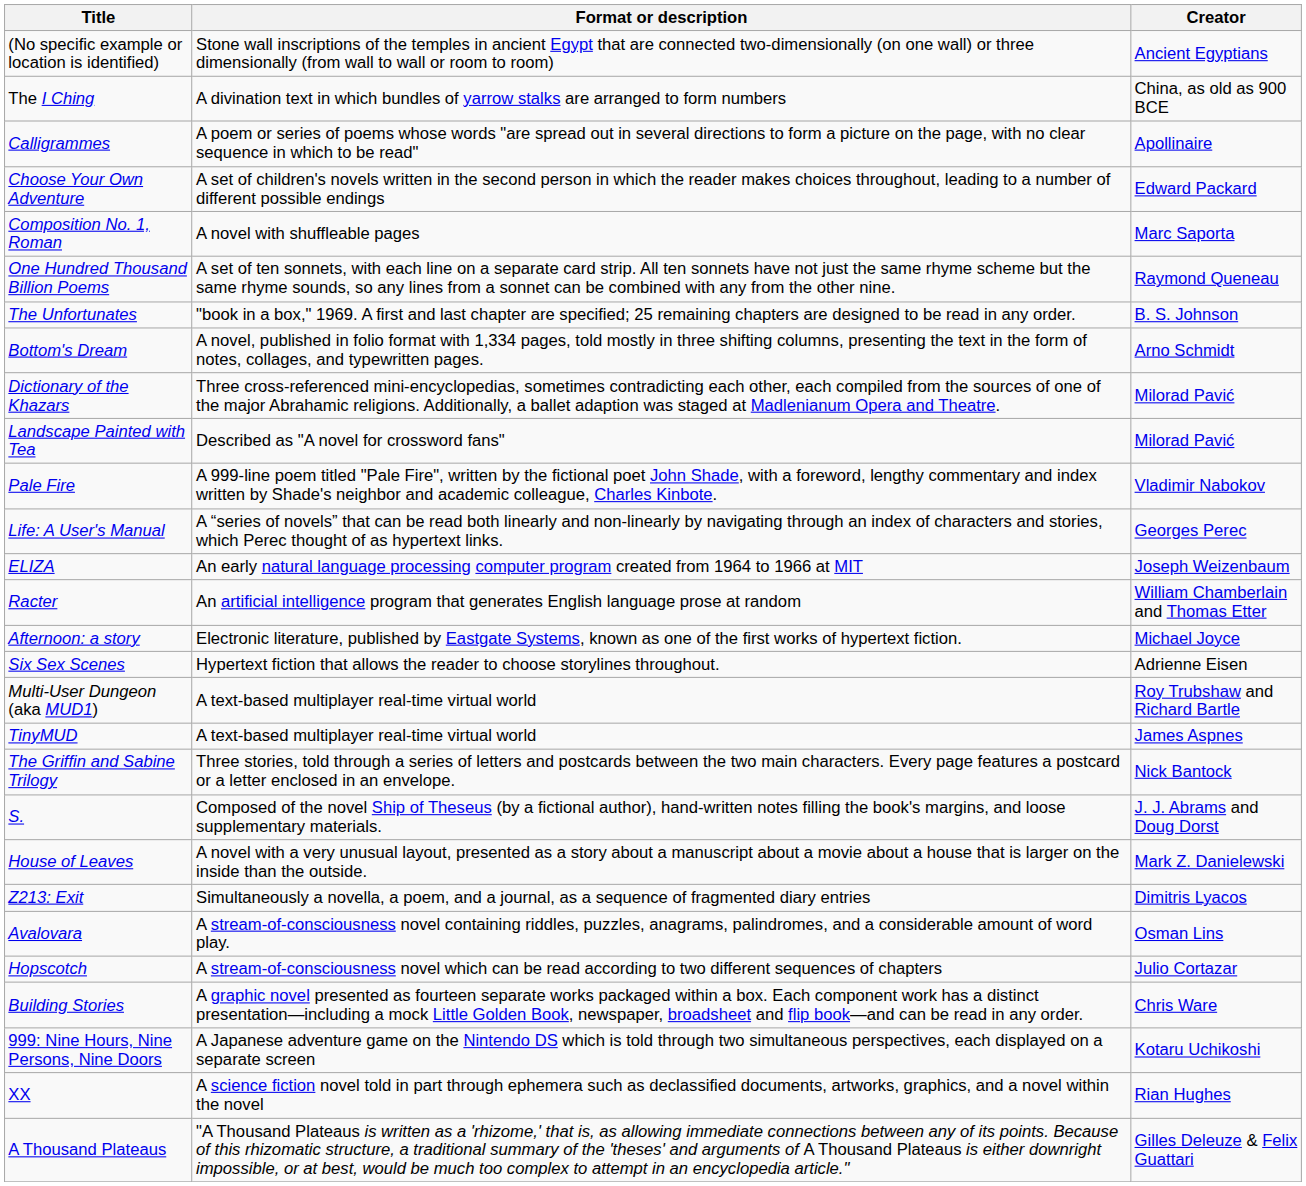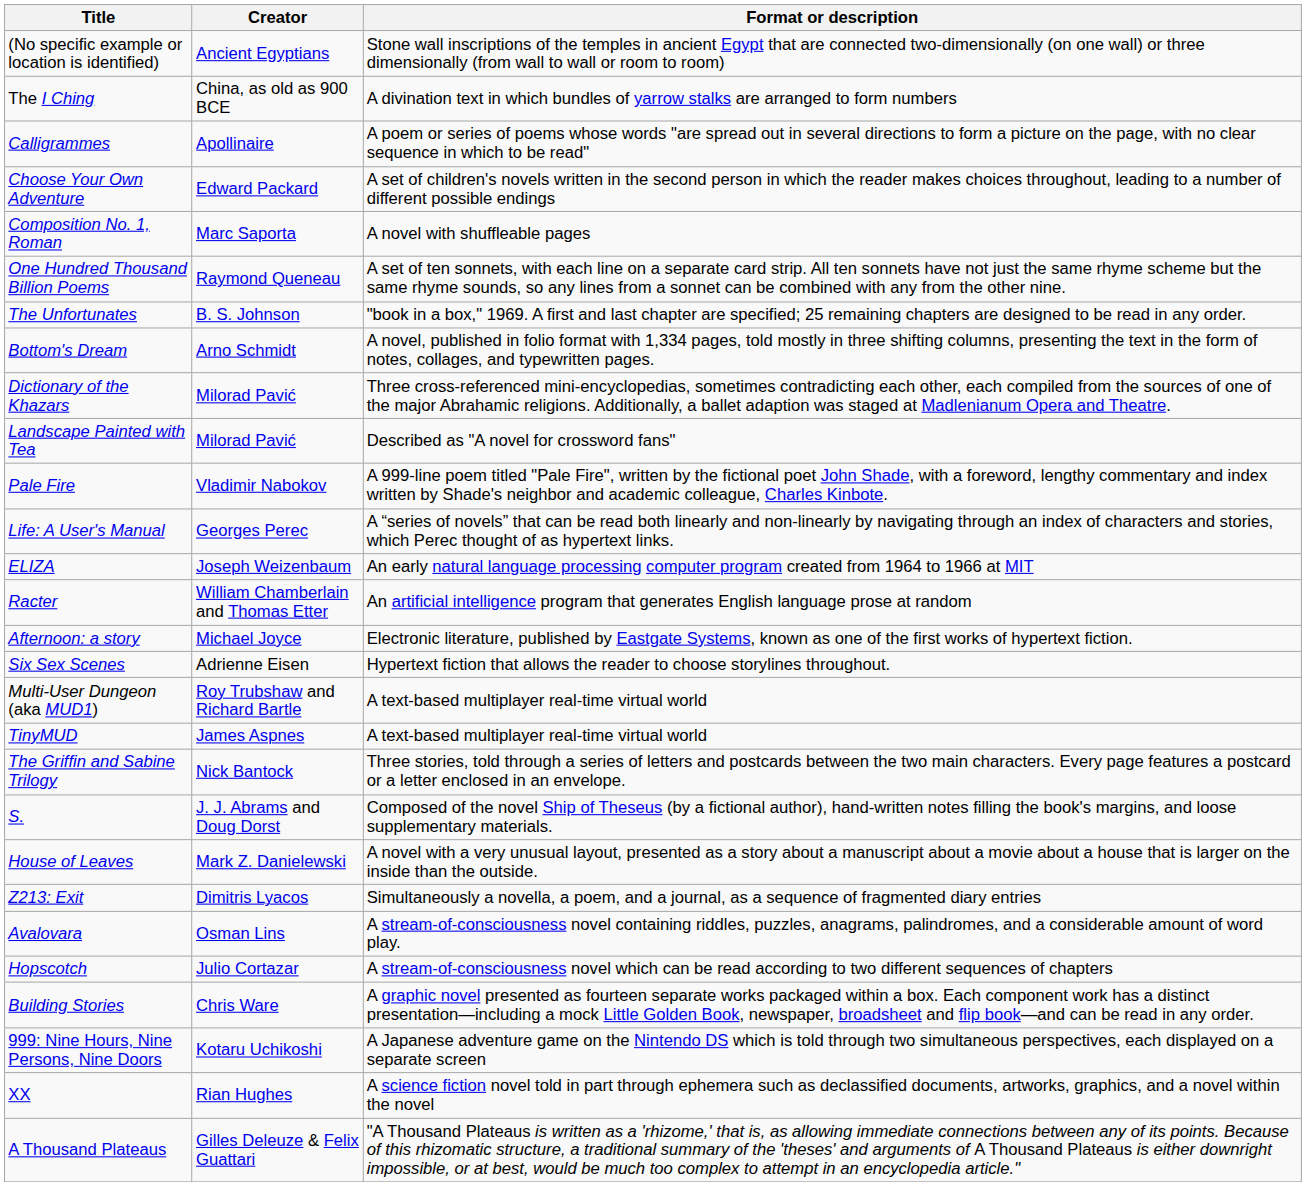columns swapped: Creator <-> Format or description
